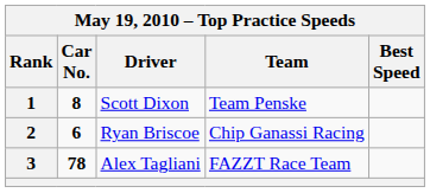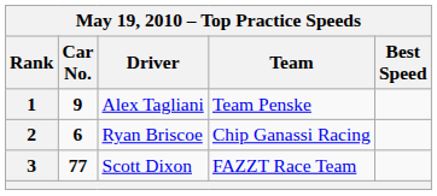1 | Car No.: 8 -> 9
1 | Driver: Scott Dixon -> Alex Tagliani
3 | Car No.: 78 -> 77
3 | Driver: Alex Tagliani -> Scott Dixon
